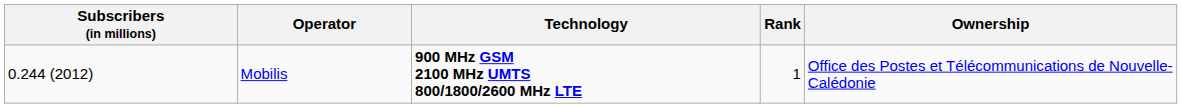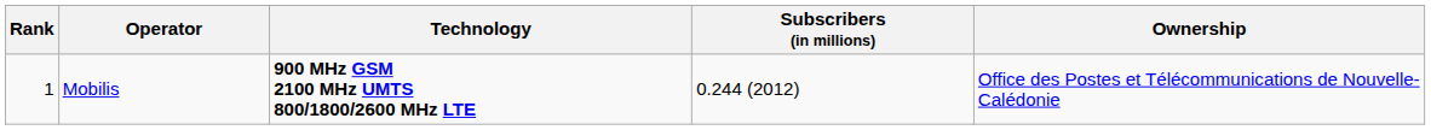columns swapped: Rank <-> Subscribers (in millions)
